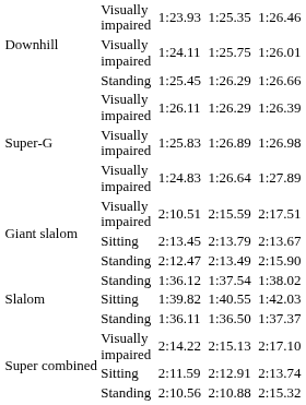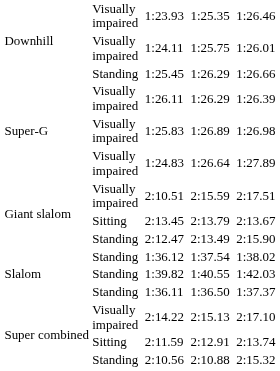1:39.82 | column 2: Sitting -> Standing
